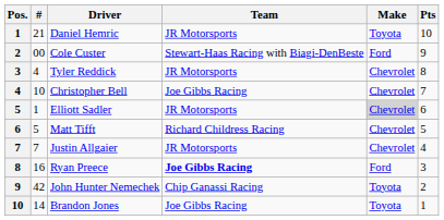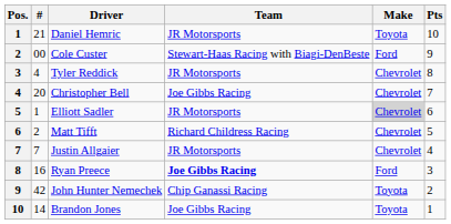Christopher Bell | #: 10 -> 20
Matt Tifft | #: 5 -> 2
